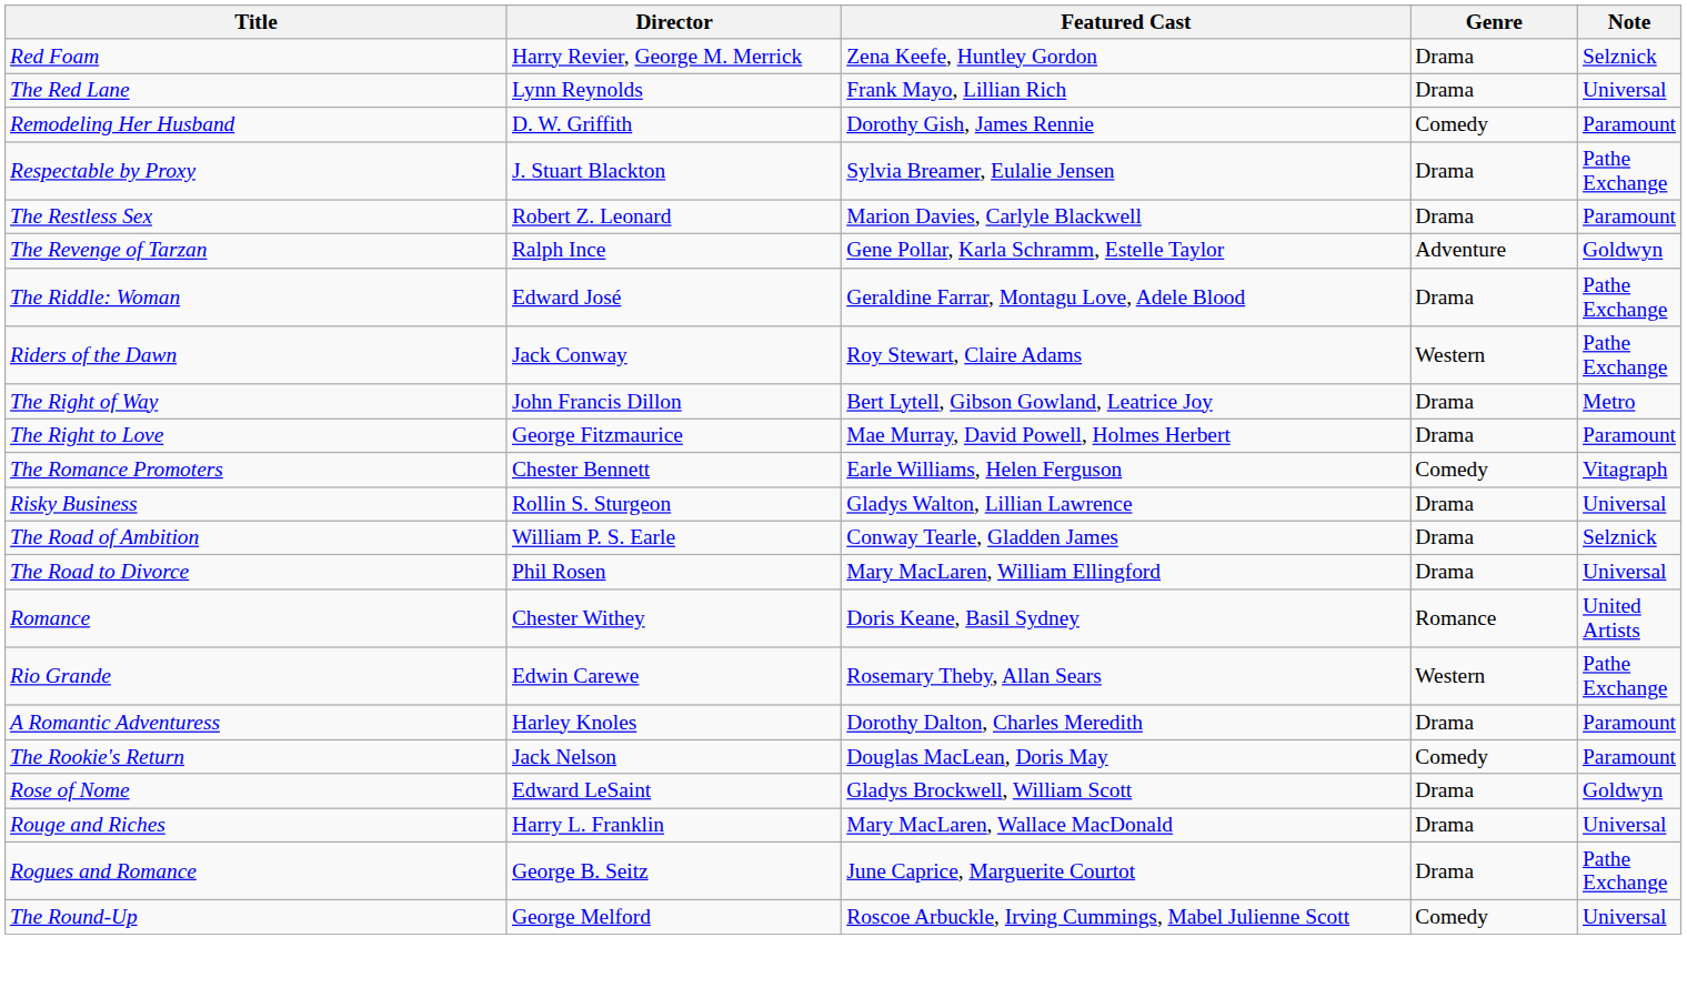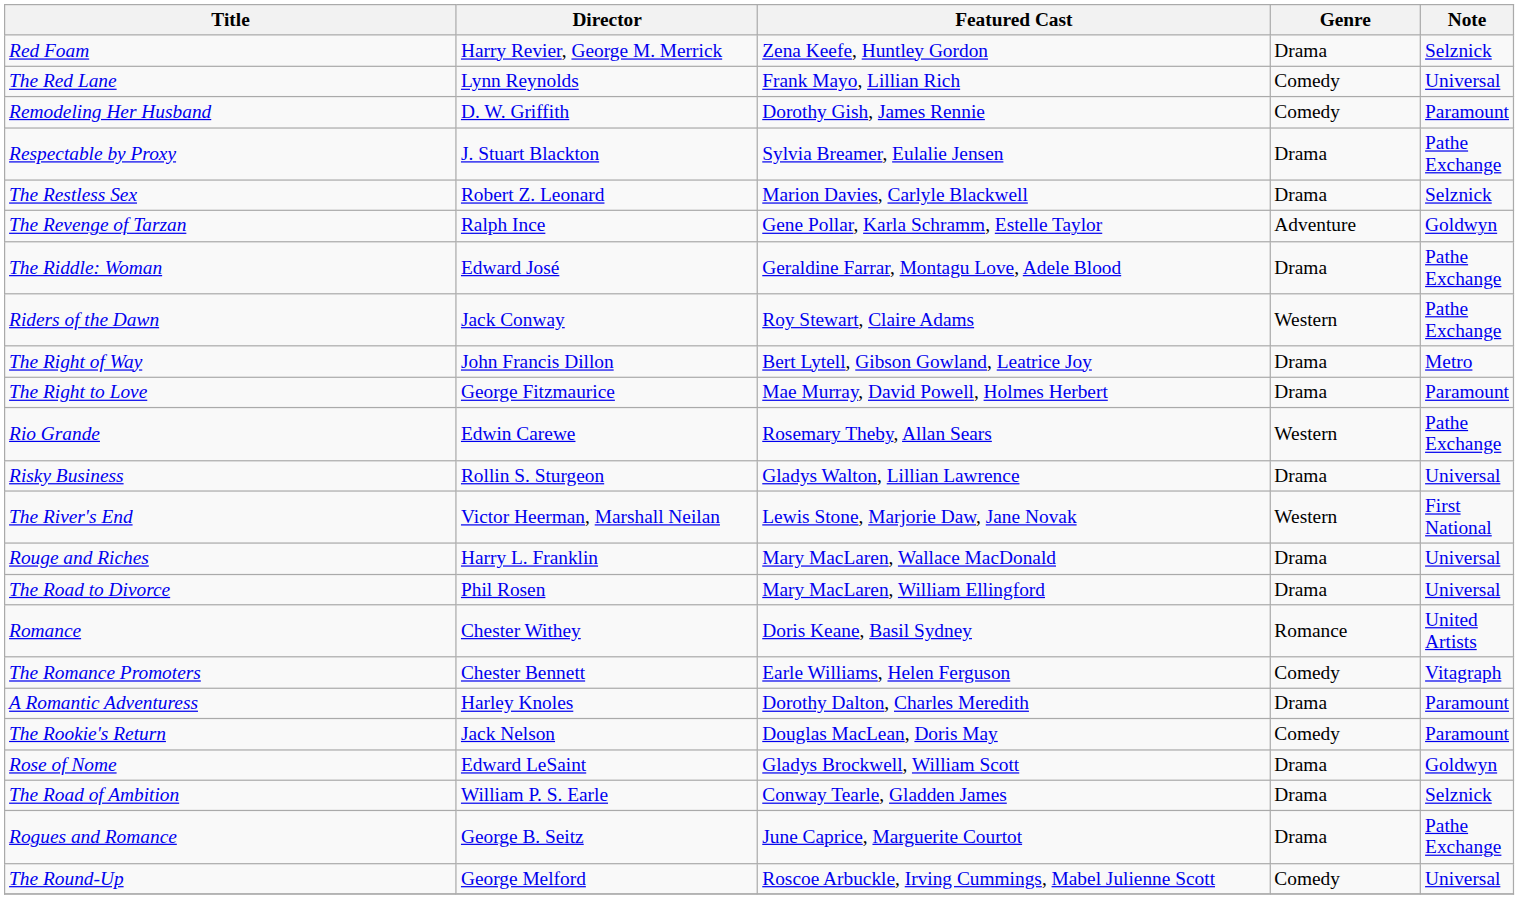The Red Lane | Genre: Drama -> Comedy
The Restless Sex | Note: Paramount -> Selznick
rows swapped: Rio Grande <-> The Romance Promoters
+ row: The River's End | Victor Heerman, Marshall Neilan | Lewis Stone, Marjorie Daw, Jane Novak | Western | First National
rows swapped: The Road of Ambition <-> Rouge and Riches
